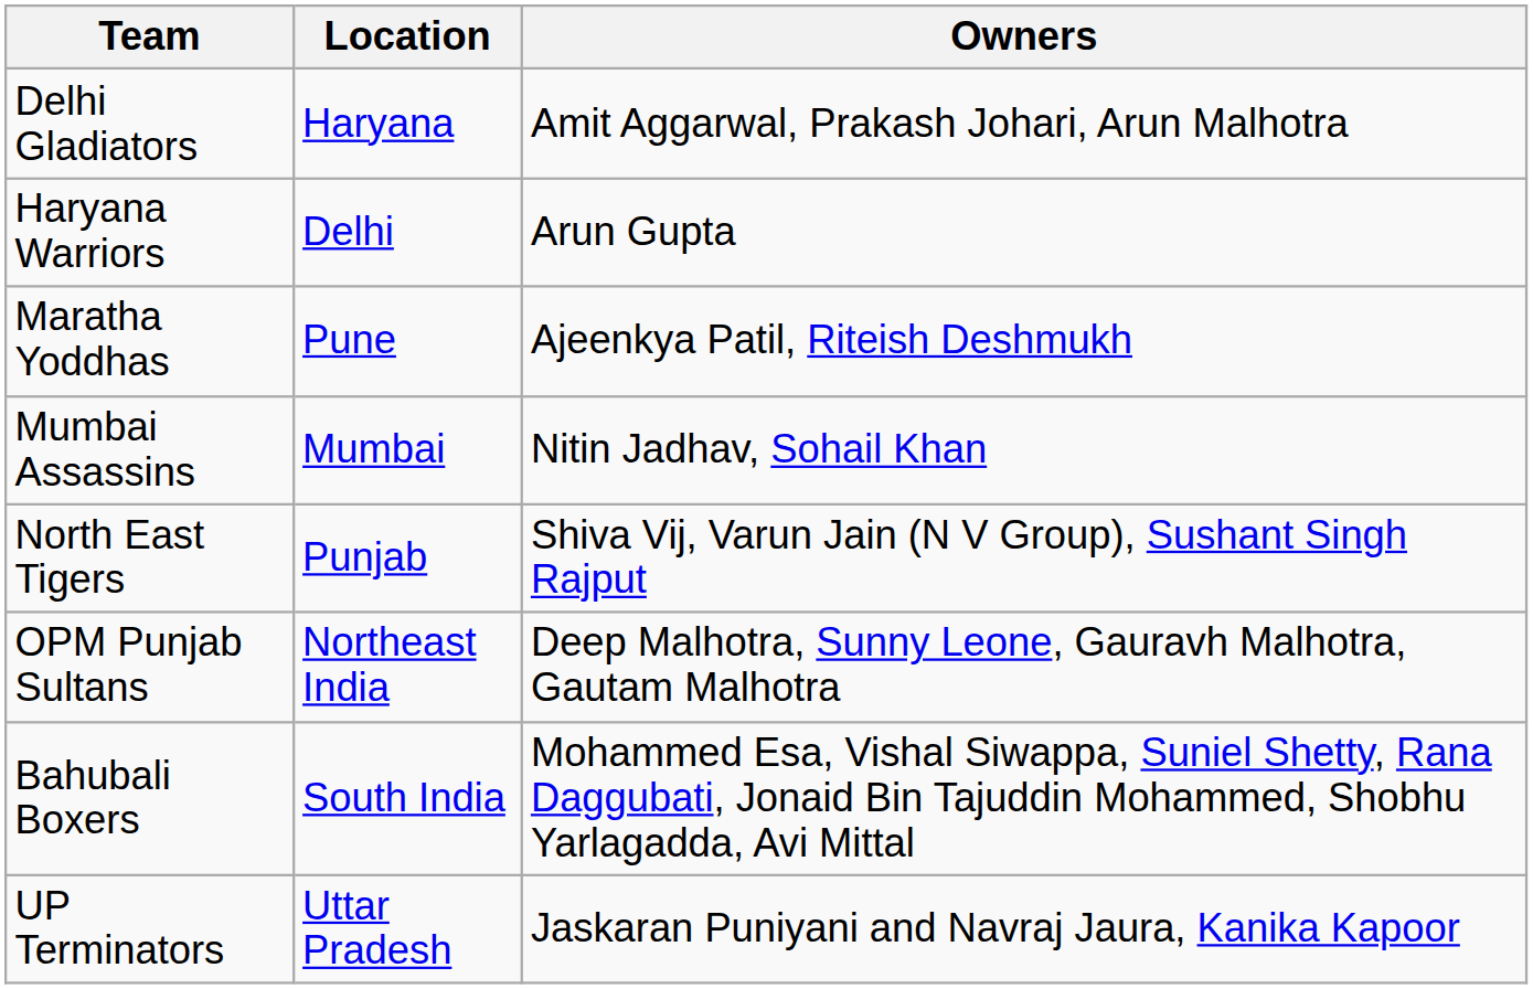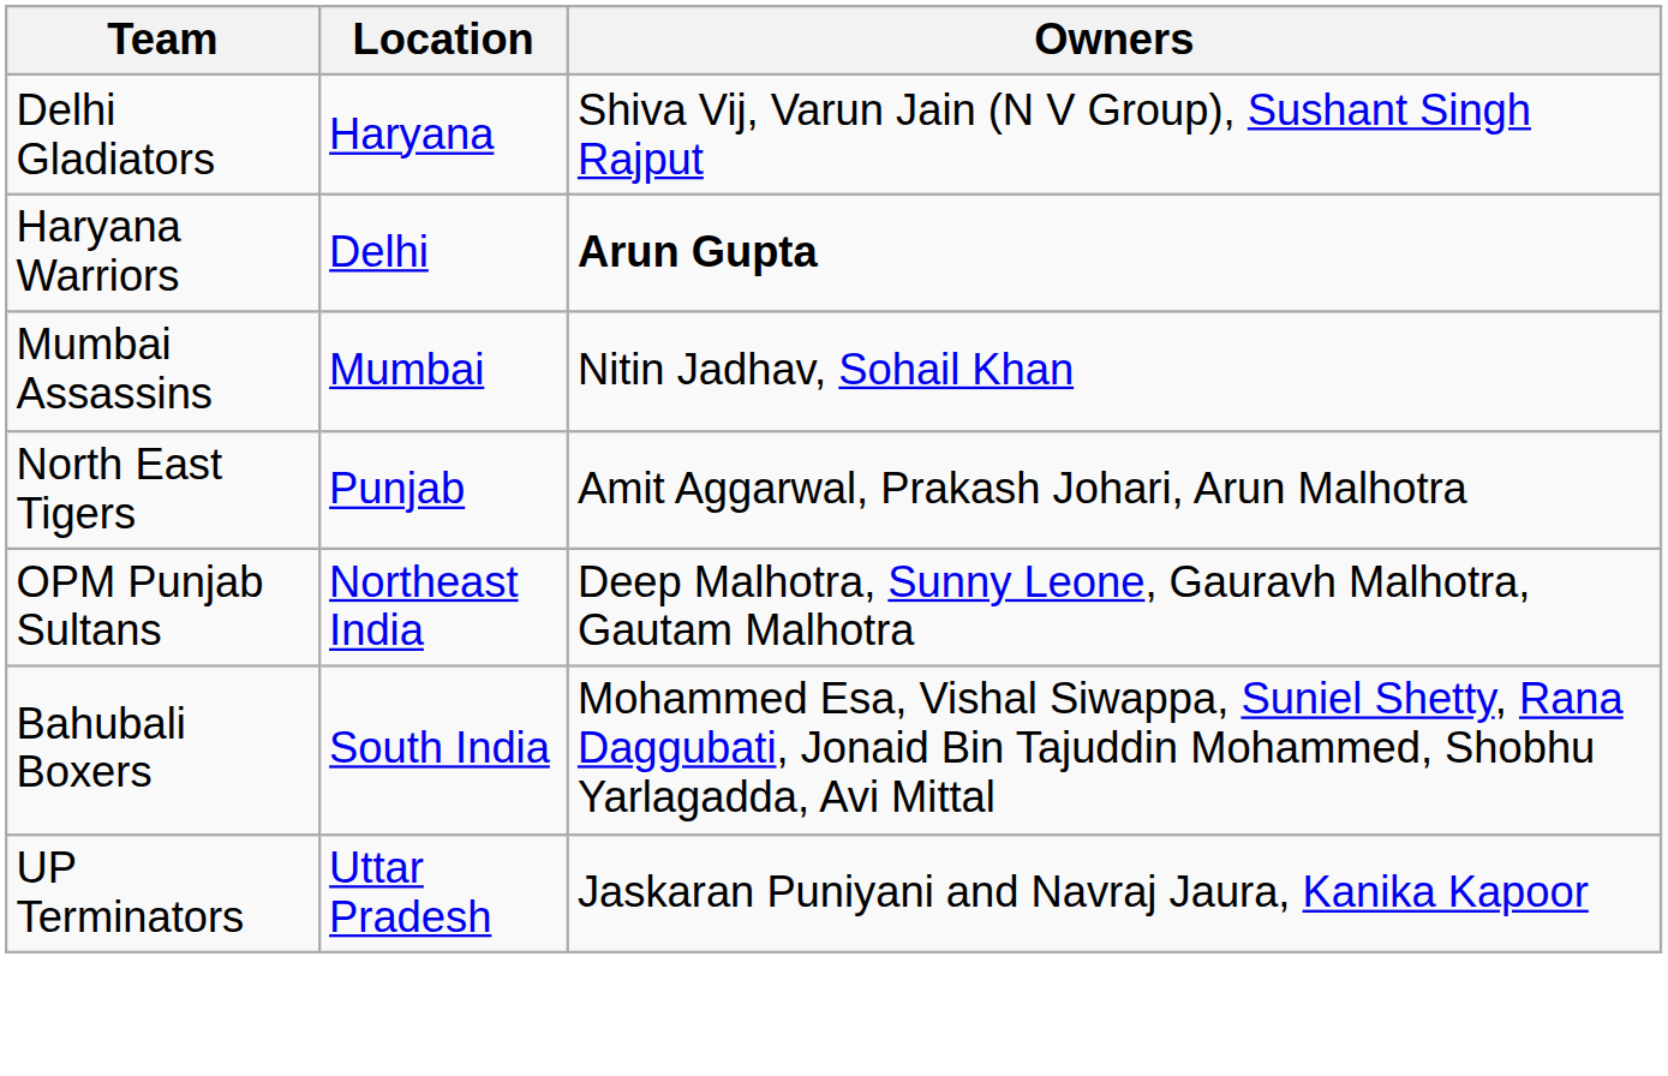Delhi Gladiators | Owners: Amit Aggarwal, Prakash Johari, Arun Malhotra -> Shiva Vij, Varun Jain (N V Group), Sushant Singh Rajput
Haryana Warriors | Owners: normal -> bold
- row: Maratha Yoddhas | Pune | Ajeenkya Patil, Riteish Deshmukh
North East Tigers | Owners: Shiva Vij, Varun Jain (N V Group), Sushant Singh Rajput -> Amit Aggarwal, Prakash Johari, Arun Malhotra
